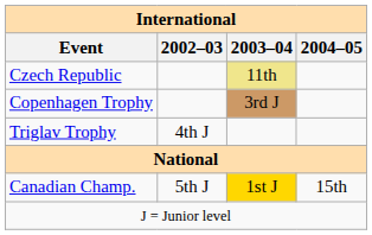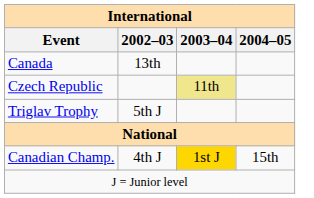+ row: Canada | 13th
- row: Copenhagen Trophy | 3rd J
Triglav Trophy | 2002–03: 4th J -> 5th J
Canadian Champ. | 2002–03: 5th J -> 4th J
